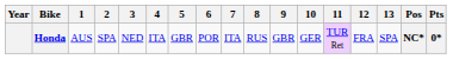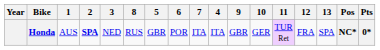columns swapped: 4 <-> 8
Honda | 2: normal -> bold
